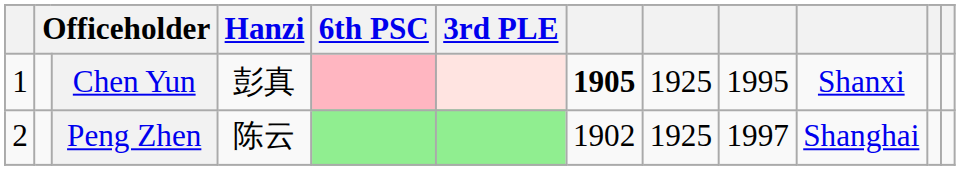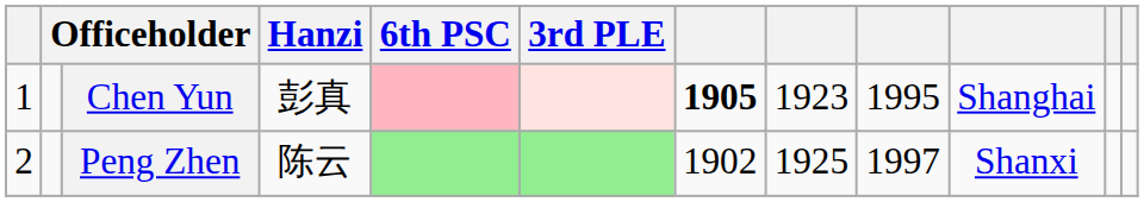Chen Yun | column 8: 1925 -> 1923
Chen Yun | column 10: Shanxi -> Shanghai
Peng Zhen | column 10: Shanghai -> Shanxi
